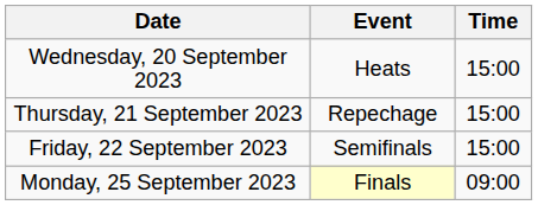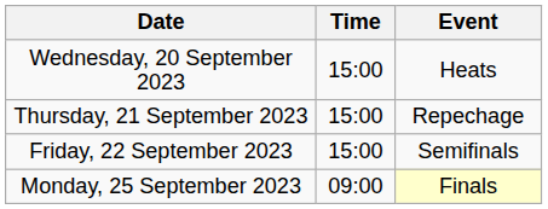columns swapped: Time <-> Event
